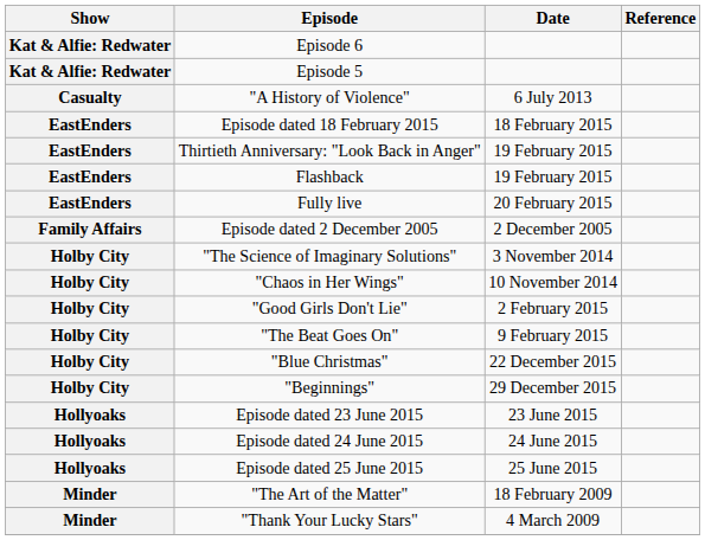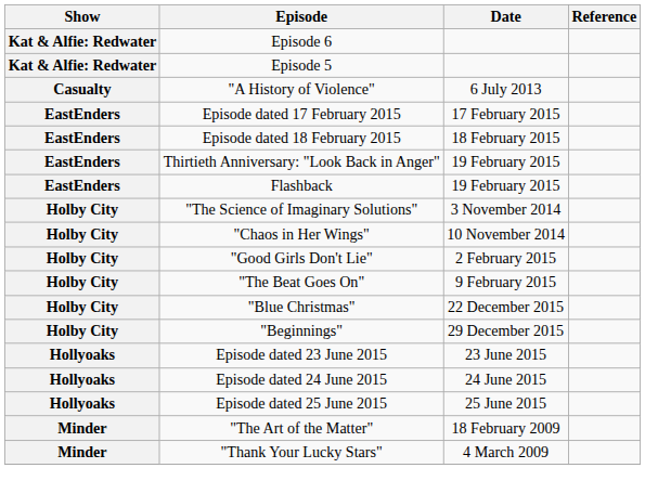+ row: EastEnders | Episode dated 17 February 2015 | 17 February 2015
- row: EastEnders | Fully live | 20 February 2015
- row: Family Affairs | Episode dated 2 December 2005 | 2 December 2005
